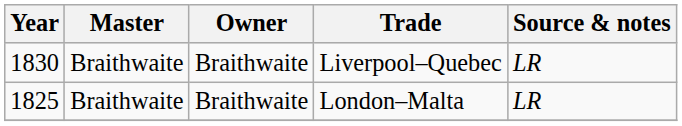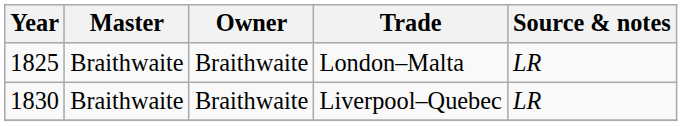rows swapped: London–Malta <-> Liverpool–Quebec
